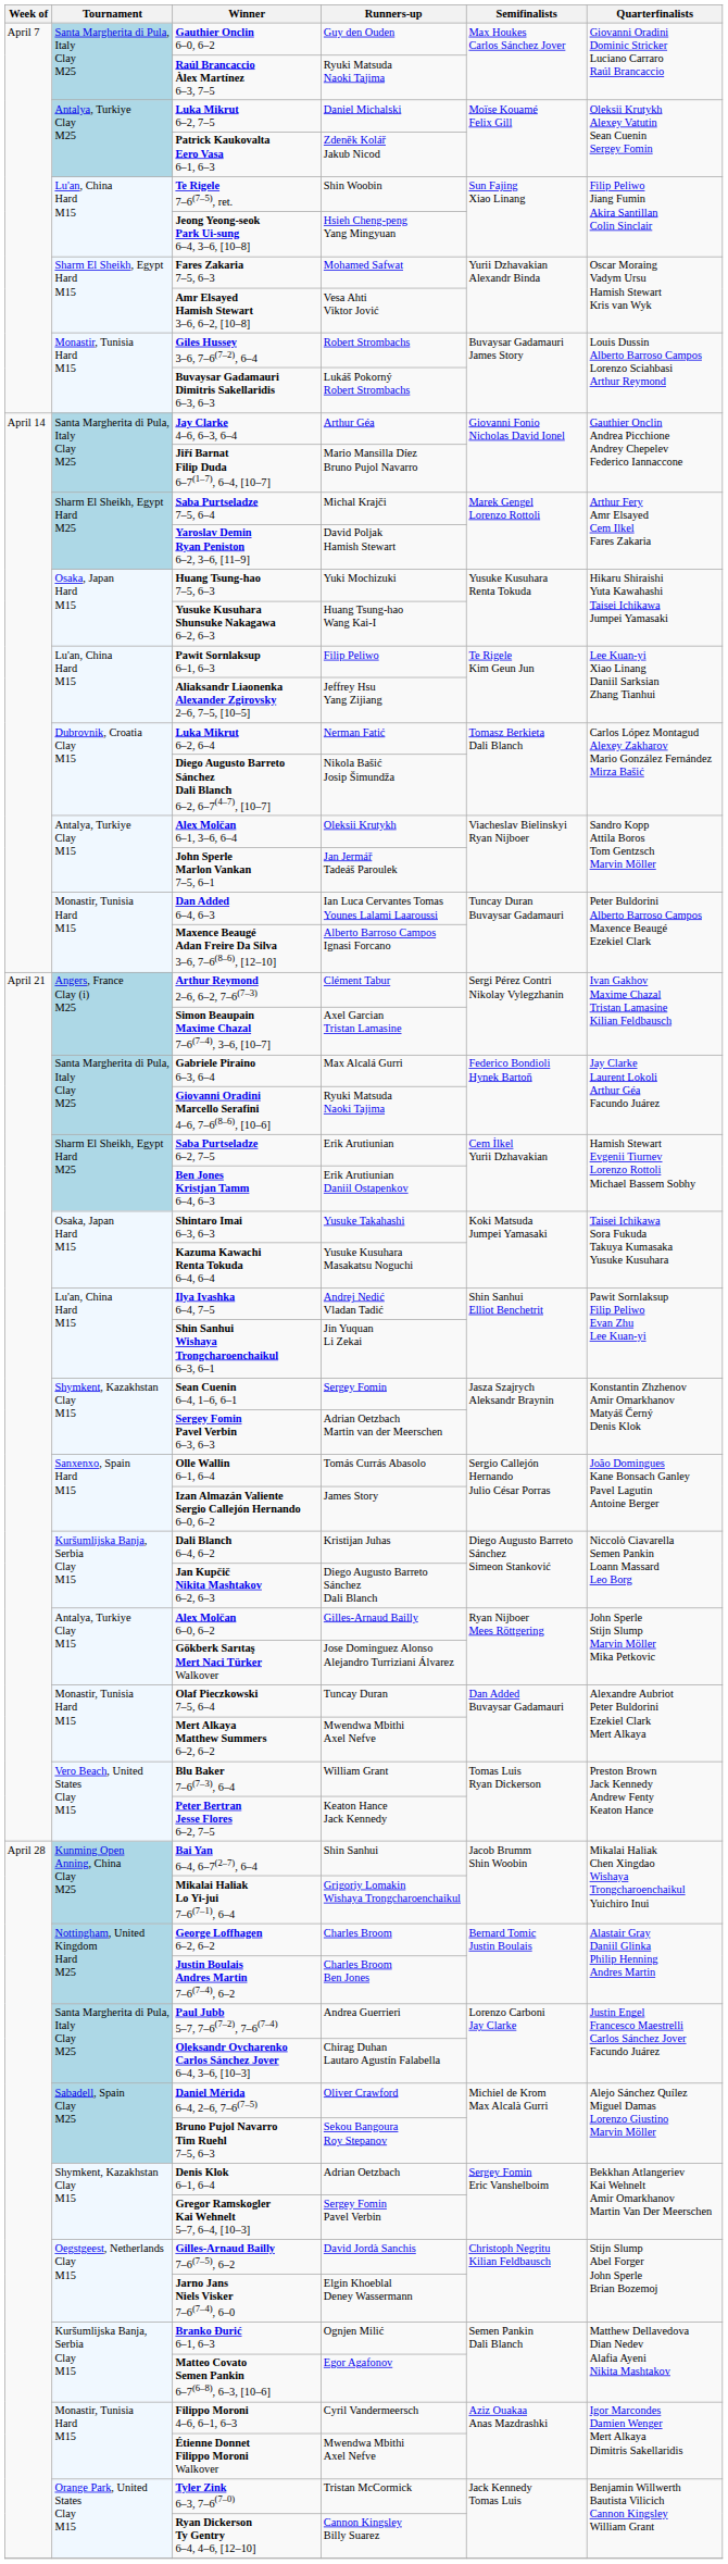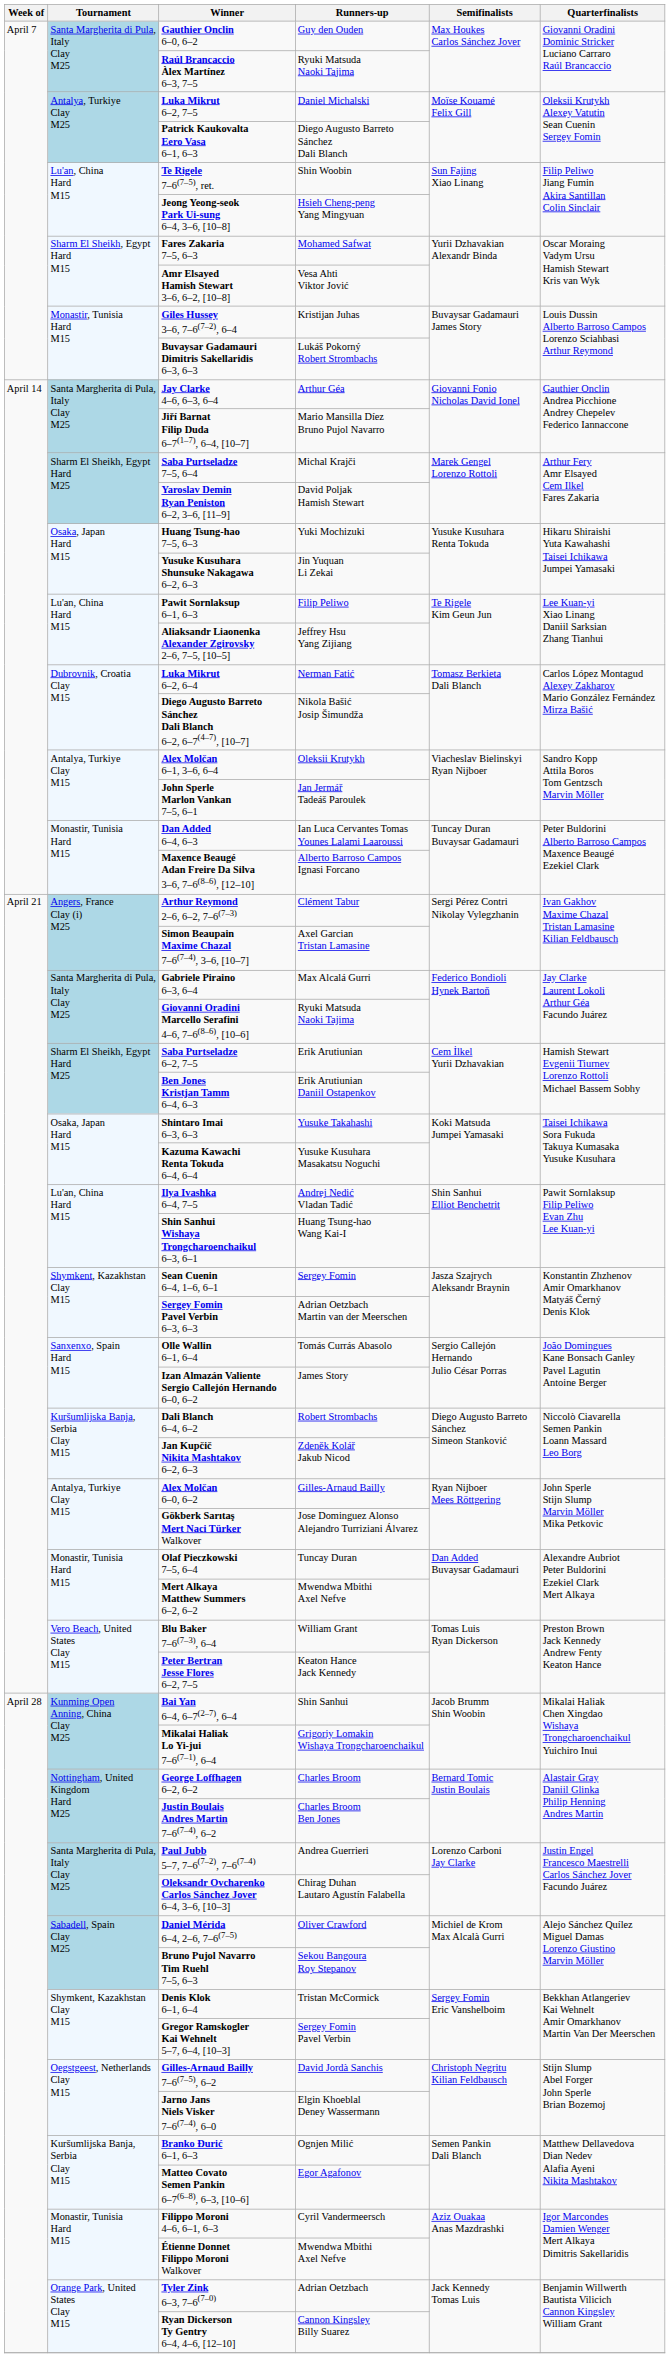Patrick Kaukovalta Eero Vasa 6–1, 6–3 | Runners-up: Zdeněk Kolář Jakub Nicod -> Diego Augusto Barreto Sánchez Dali Blanch
Giles Hussey 3–6, 7–6(7–2), 6–4 | Runners-up: Robert Strombachs -> Kristijan Juhas
Yusuke Kusuhara Shunsuke Nakagawa 6–2, 6–3 | Runners-up: Huang Tsung-hao Wang Kai-I -> Jin Yuquan Li Zekai
Shin Sanhui Wishaya Trongcharoenchaikul 6–3, 6–1 | Runners-up: Jin Yuquan Li Zekai -> Huang Tsung-hao Wang Kai-I
Dali Blanch 6–4, 6–2 | Runners-up: Kristijan Juhas -> Robert Strombachs
Jan Kupčič Nikita Mashtakov 6–2, 6–3 | Runners-up: Diego Augusto Barreto Sánchez Dali Blanch -> Zdeněk Kolář Jakub Nicod
Denis Klok 6–1, 6–4 | Runners-up: Adrian Oetzbach -> Tristan McCormick
Tyler Zink 6–3, 7–6(7–0) | Runners-up: Tristan McCormick -> Adrian Oetzbach
